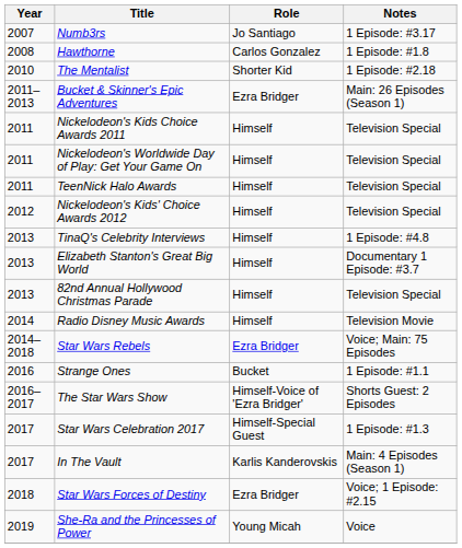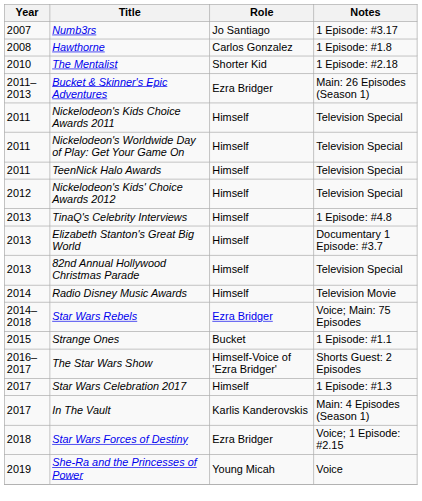Strange Ones | Year: 2016 -> 2015
Star Wars Celebration 2017 | Role: Himself-Special Guest -> Himself
